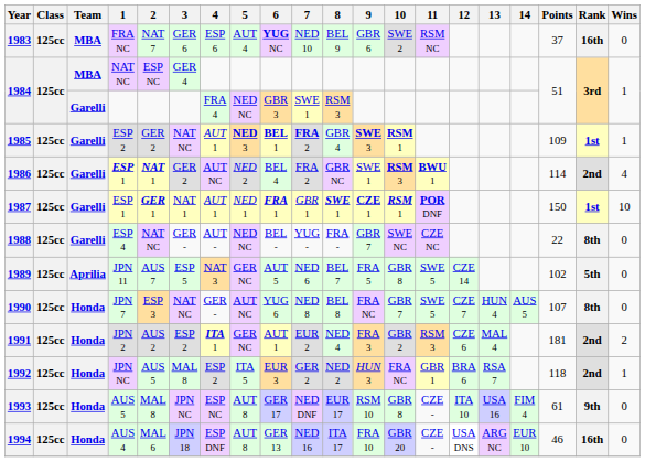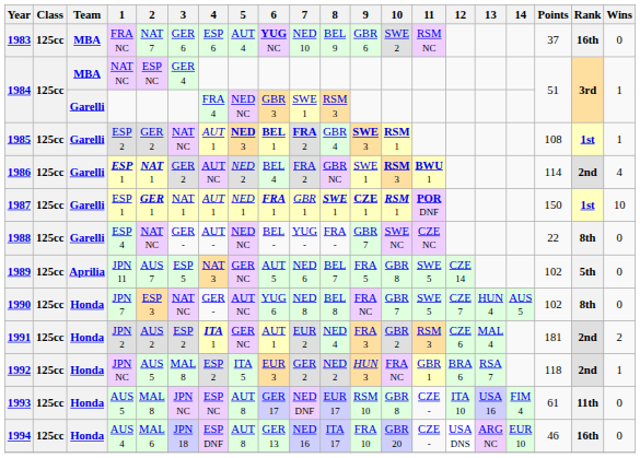1985 | Points: 109 -> 108
1990 | Points: 107 -> 102
1993 | Rank: 9th -> 11th
